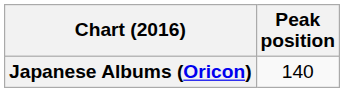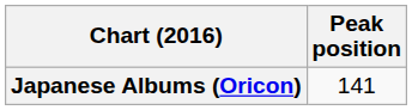Japanese Albums (Oricon) | Peak position: 140 -> 141
